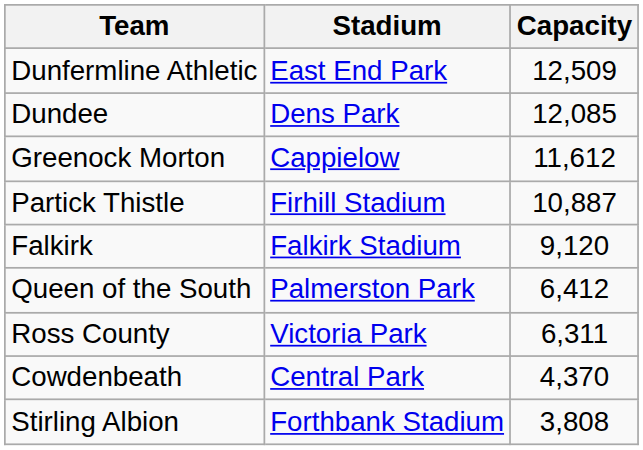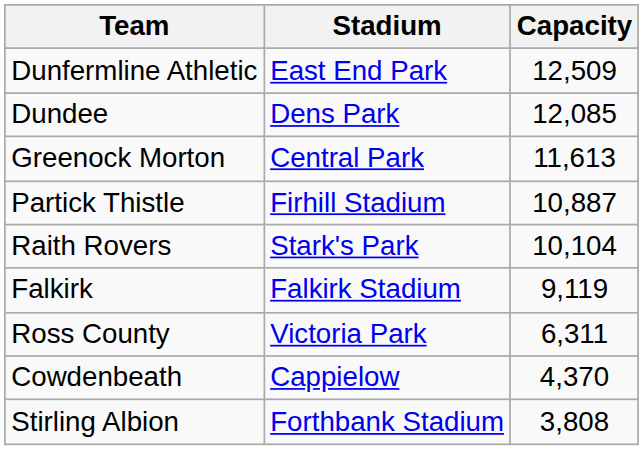Greenock Morton | Stadium: Cappielow -> Central Park
Greenock Morton | Capacity: 11,612 -> 11,613
+ row: Raith Rovers | Stark's Park | 10,104
Falkirk | Capacity: 9,120 -> 9,119
- row: Queen of the South | Palmerston Park | 6,412
Cowdenbeath | Stadium: Central Park -> Cappielow
